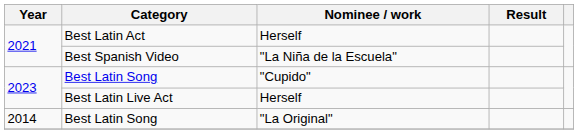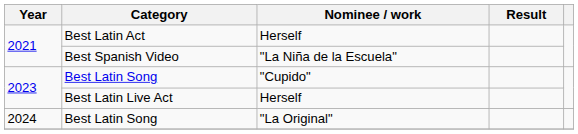Best Latin Song / "La Original" | Year: 2014 -> 2024
